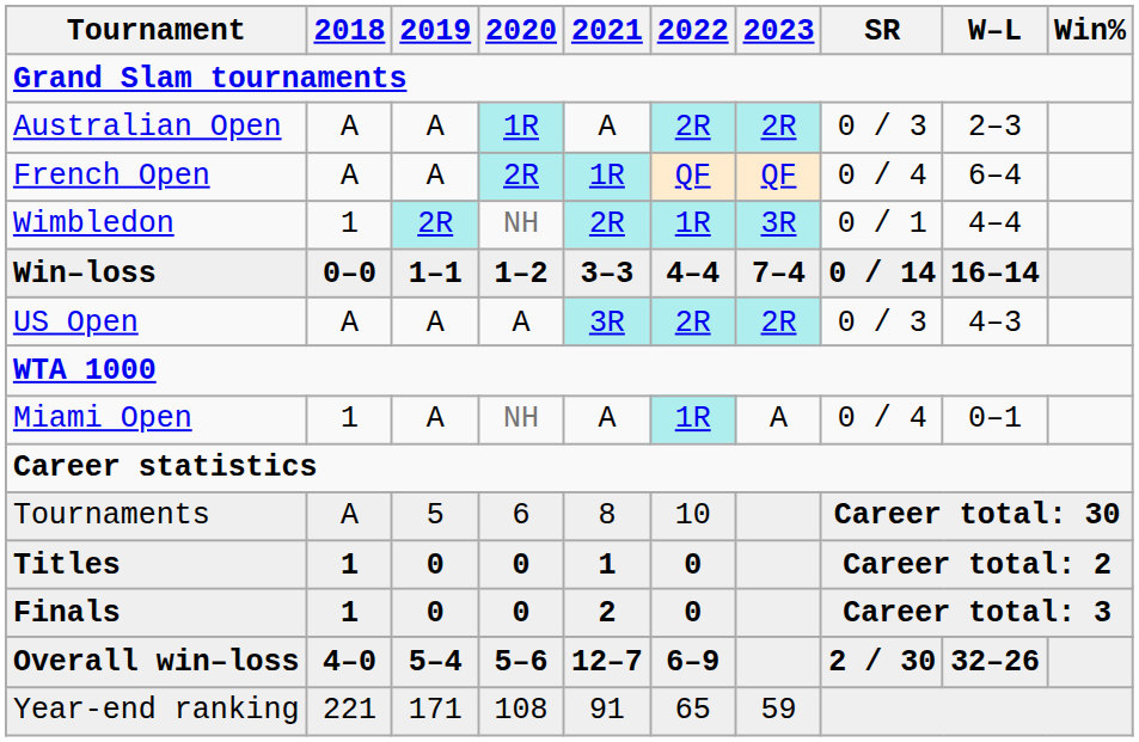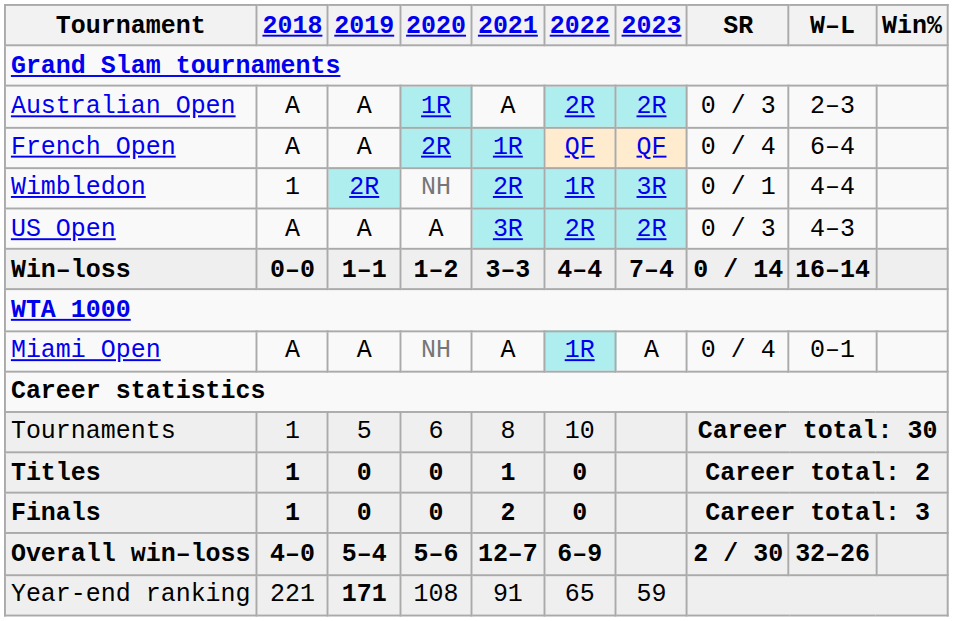rows swapped: US Open <-> Win–loss
Miami Open | 2018: 1 -> A
Tournaments | 2018: A -> 1
Year-end ranking | 2019: normal -> bold
